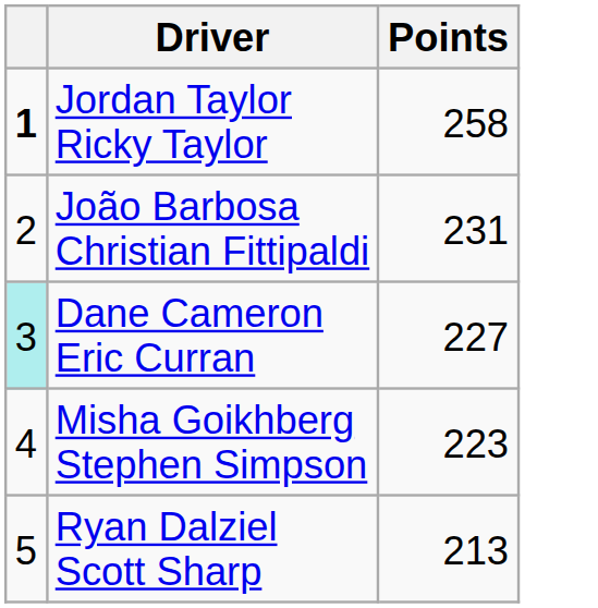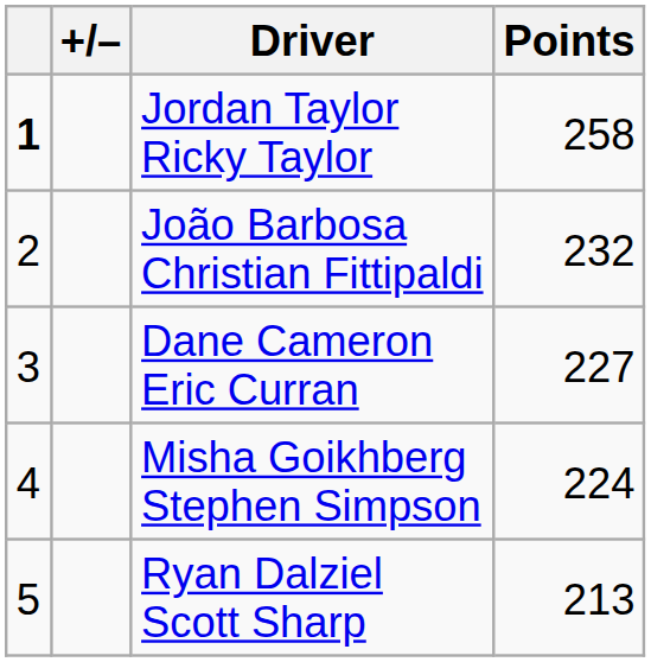+ column: +/–
João Barbosa Christian Fittipaldi | Points: 231 -> 232
Dane Cameron Eric Curran | column 1: paleturquoise background -> no background
Misha Goikhberg Stephen Simpson | Points: 223 -> 224
